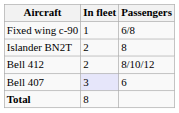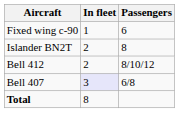Fixed wing c-90 | Passengers: 6/8 -> 6
Bell 407 | Passengers: 6 -> 6/8
